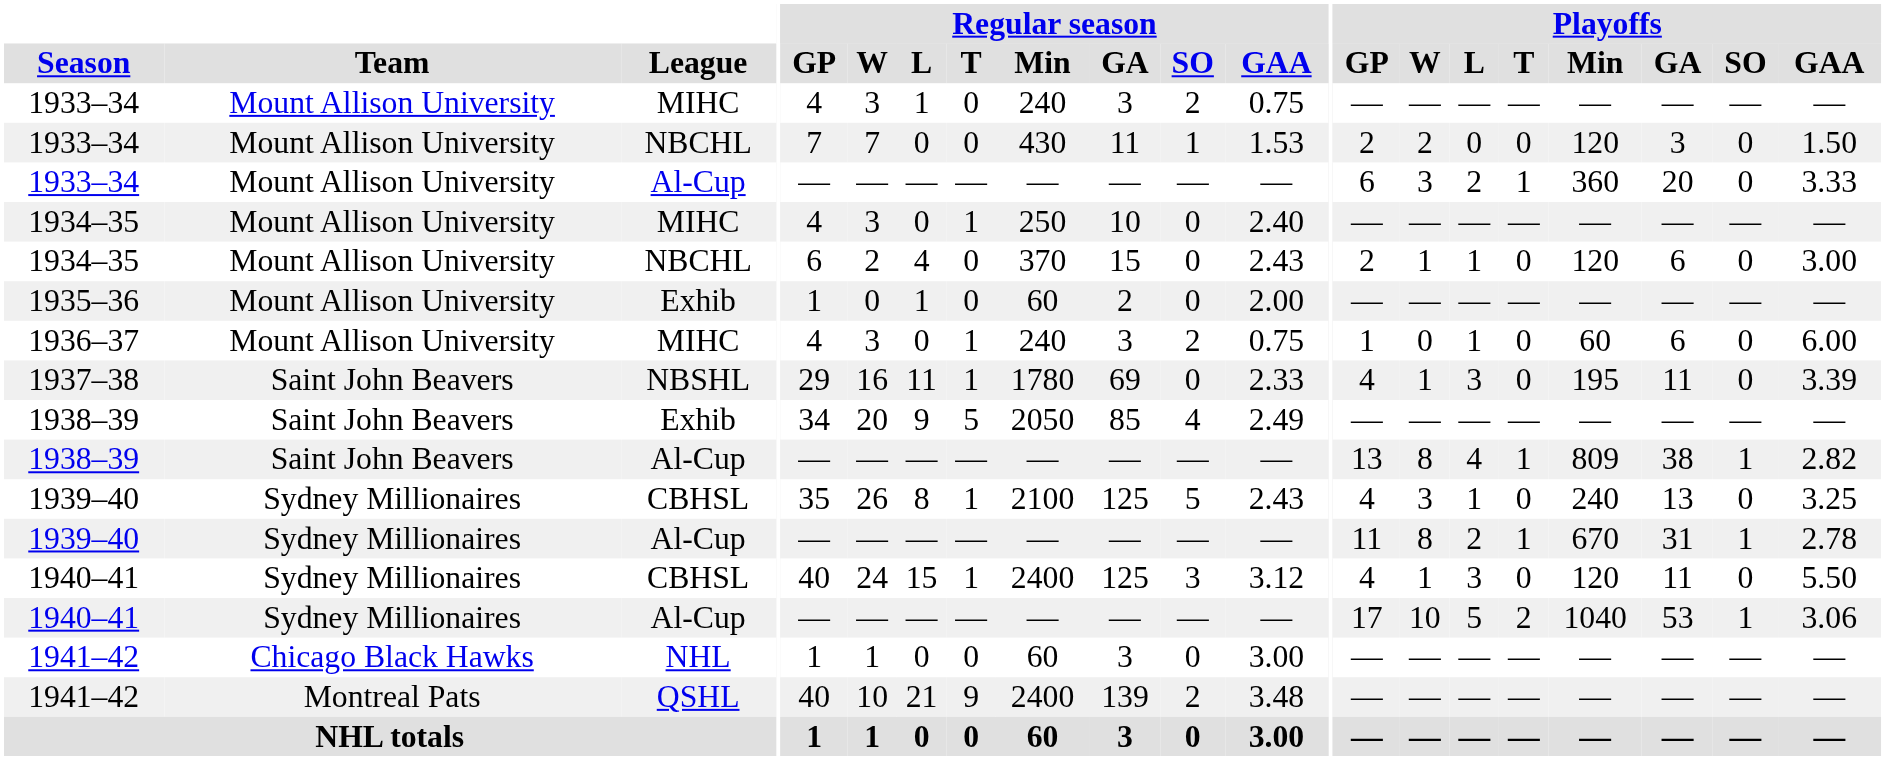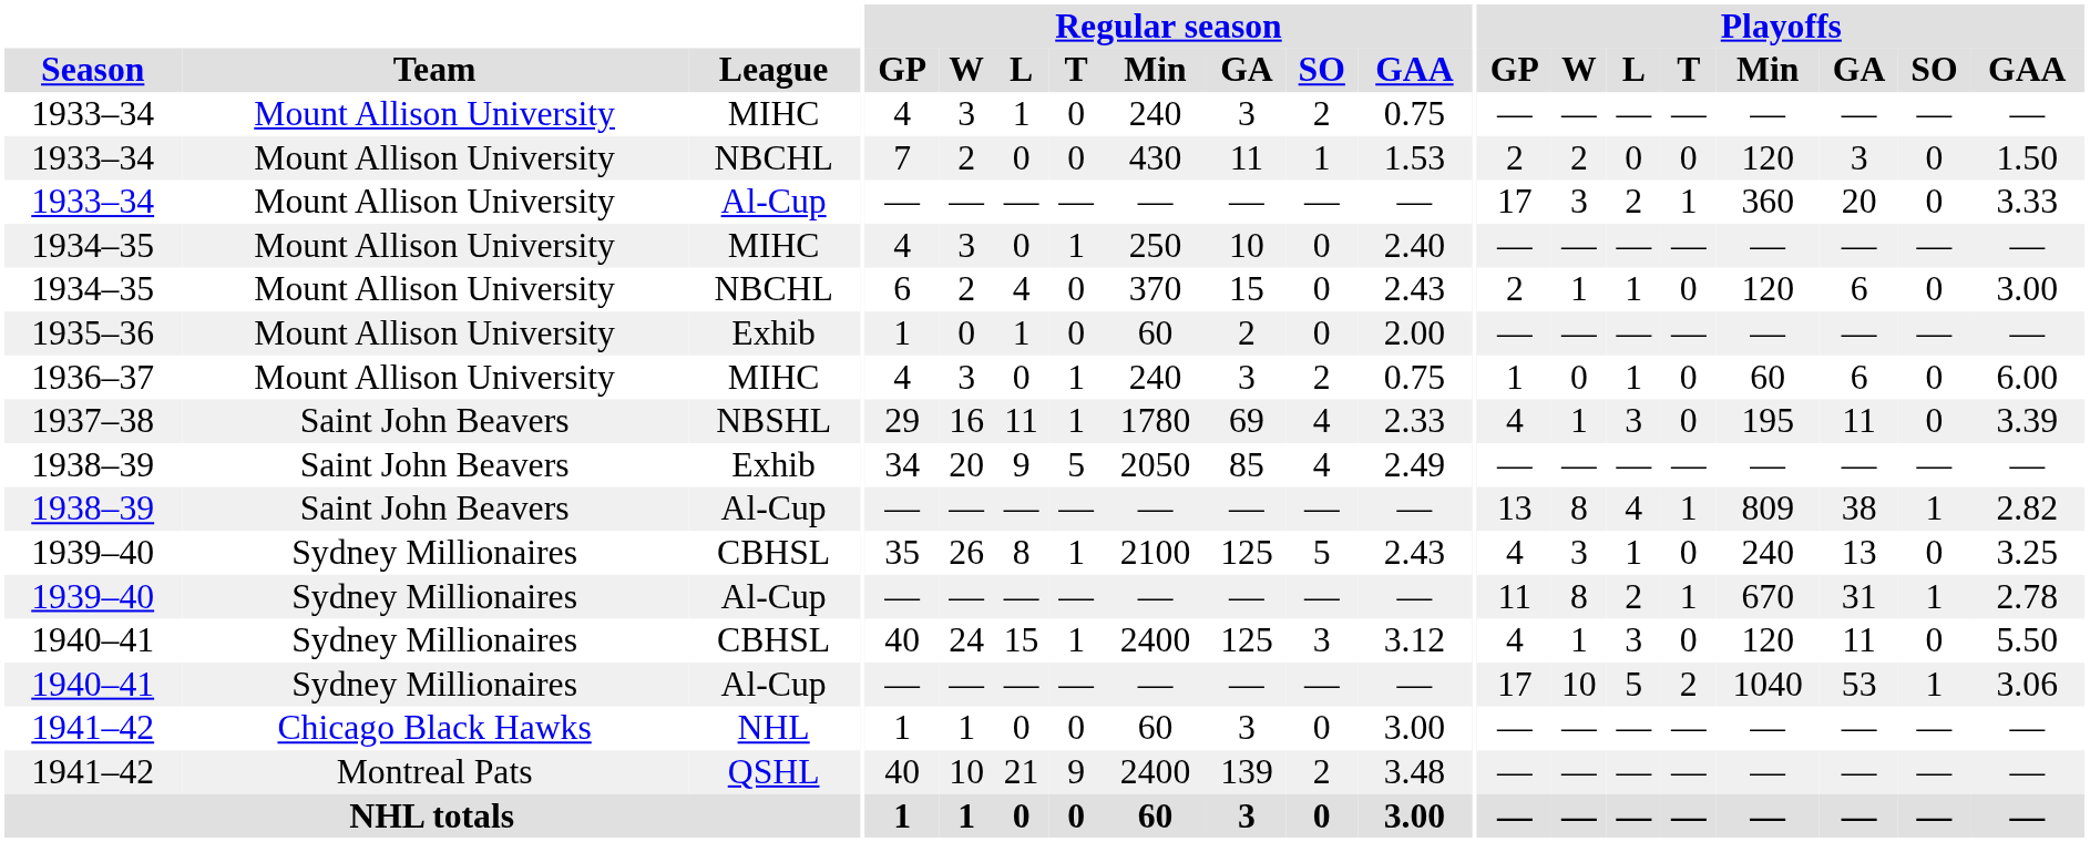1933–34 / NBCHL | Regular season / W: 7 -> 2
1933–34 / Al-Cup | Playoffs / GP: 6 -> 17
1937–38 | Regular season / SO: 0 -> 4
